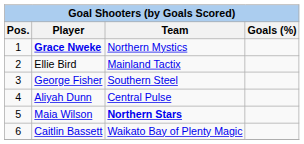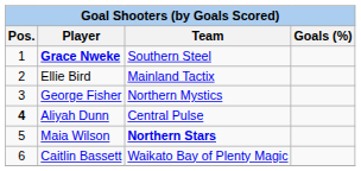Grace Nweke | Team: Northern Mystics -> Southern Steel
George Fisher | Team: Southern Steel -> Northern Mystics
Aliyah Dunn | Pos.: normal -> bold
